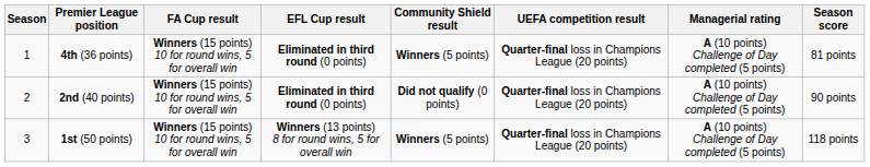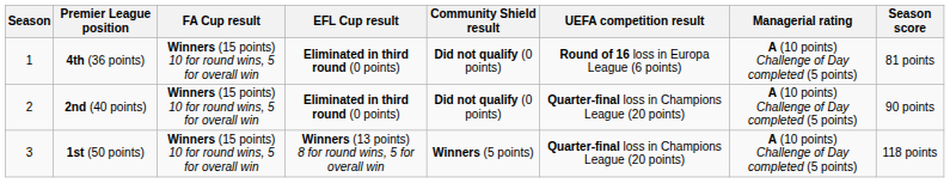4th (36 points) | Community Shield result: Winners (5 points) -> Did not qualify (0 points)
4th (36 points) | UEFA competition result: Quarter-final loss in Champions League (20 points) -> Round of 16 loss in Europa League (6 points)
